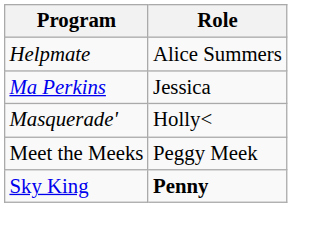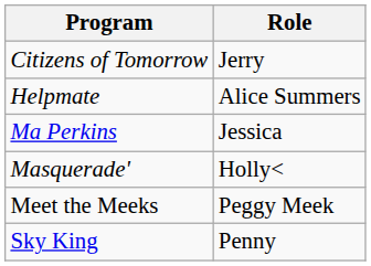+ row: Citizens of Tomorrow | Jerry
Sky King | Role: bold -> normal
